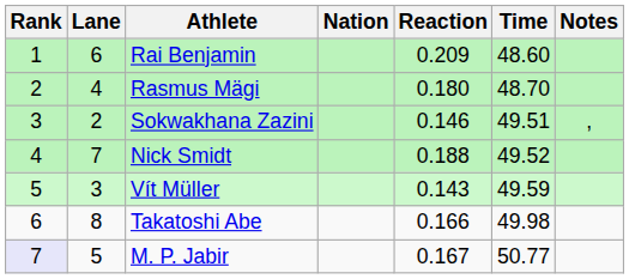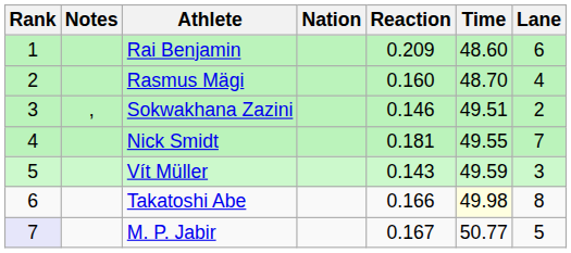columns swapped: Lane <-> Notes
Rasmus Mägi | Reaction: 0.180 -> 0.160
Nick Smidt | Reaction: 0.188 -> 0.181
Nick Smidt | Time: 49.52 -> 49.55
Takatoshi Abe | Time: no background -> lightyellow background
